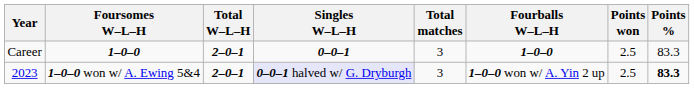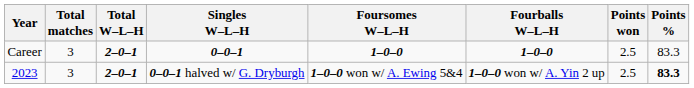columns swapped: Total matches <-> Foursomes W–L–H
2023 | Singles W–L–H: lavender background -> no background
